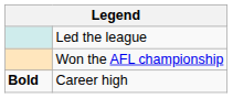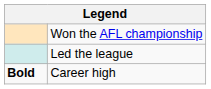rows swapped: Won the AFL championship <-> Led the league
